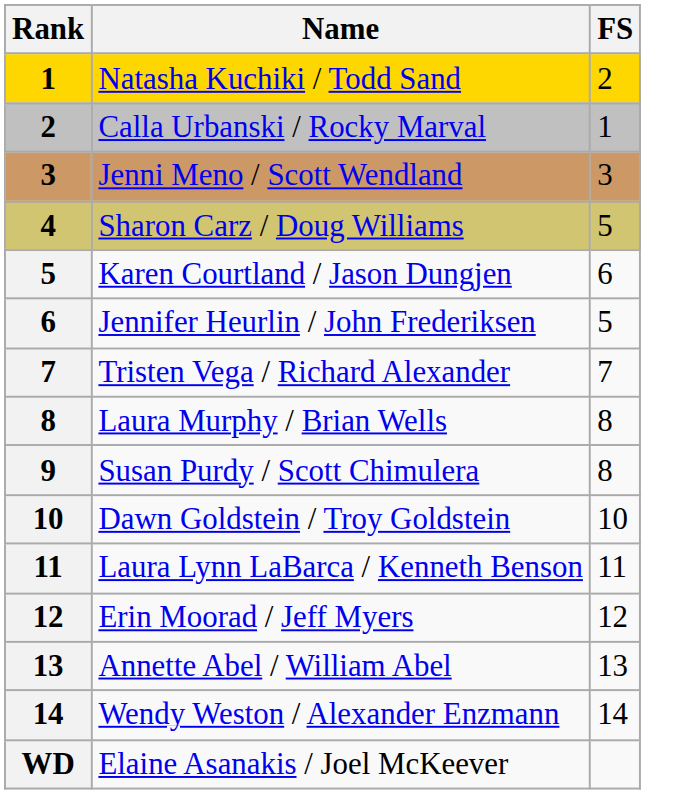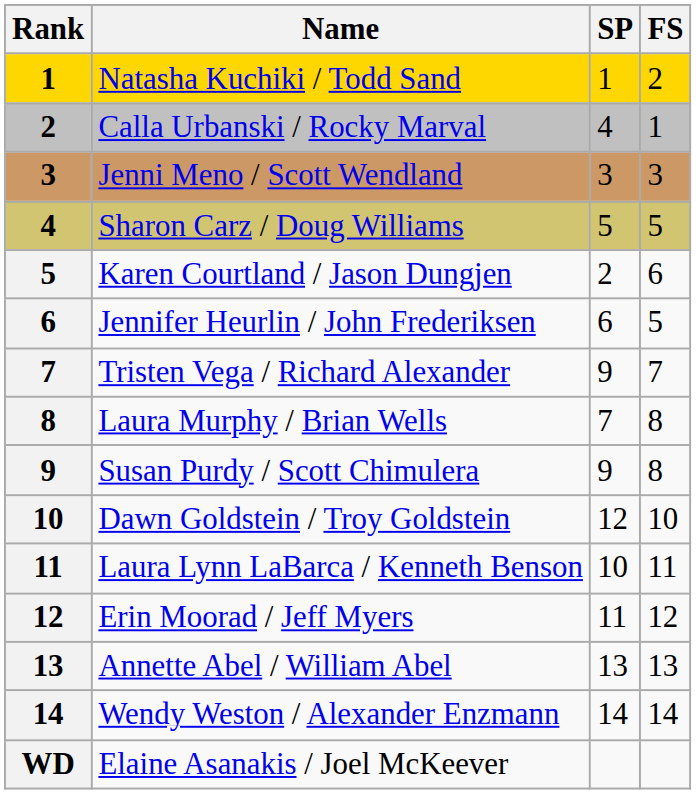+ column: SP | 1 | 4 | 3 | 5 | 2 | 6 | 9 | 7 | 9 | 12 | 10 | 11 | 13 | 14
